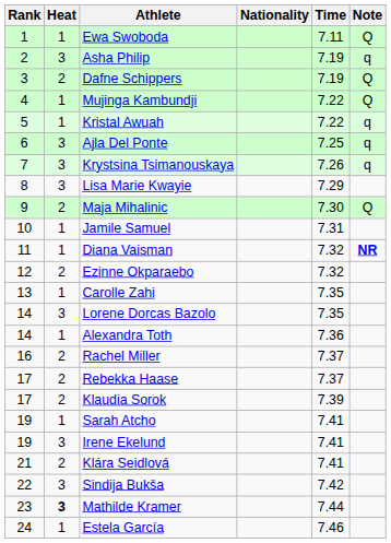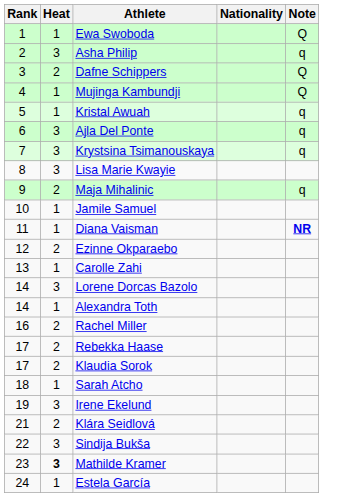- column: Time | 7.11 | 7.19 | 7.19 | 7.22 | 7.22 | 7.25 | 7.26 | 7.29 | 7.30 | 7.31 | 7.32 | 7.32 | 7.35 | 7.35 | 7.36 | 7.37 | 7.37 | 7.39 | 7.41 | 7.41 | 7.41 | 7.42 | 7.44 | 7.46
Maja Mihalinic | Note: Q -> q
Sarah Atcho | Rank: 19 -> 18
